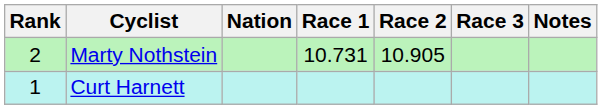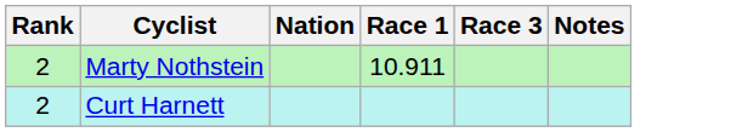- column: Race 2 | 10.905
Marty Nothstein | Race 1: 10.731 -> 10.911
Curt Harnett | Rank: 1 -> 2
